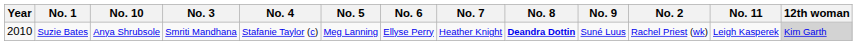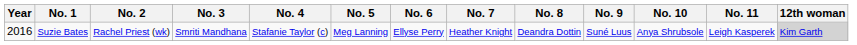columns swapped: No. 2 <-> No. 10
Suzie Bates | Year: 2010 -> 2016
Suzie Bates | No. 8: bold -> normal
